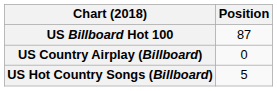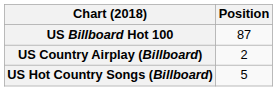US Country Airplay (Billboard) | Position: 0 -> 2
